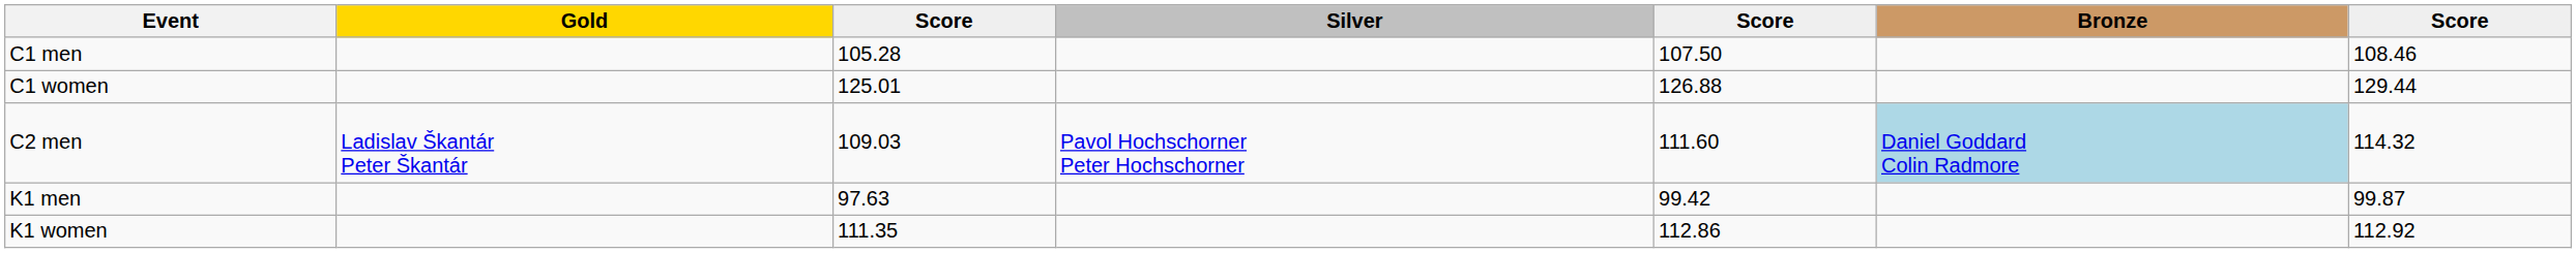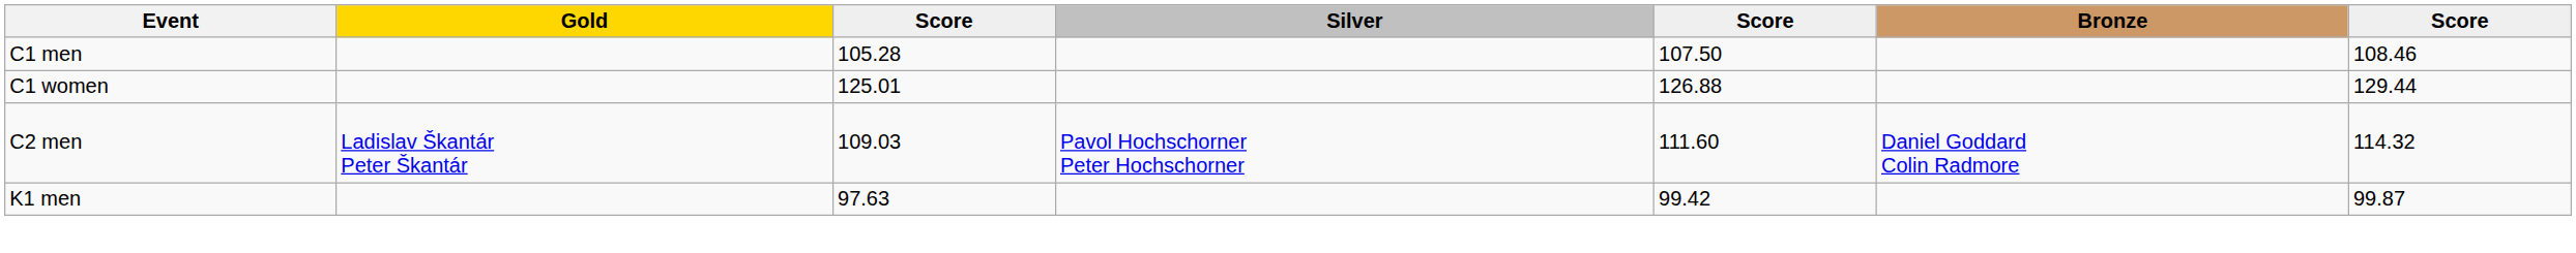C2 men | Bronze: lightblue background -> no background
- row: K1 women | 111.35 | 112.86 | 112.92
